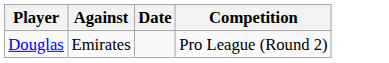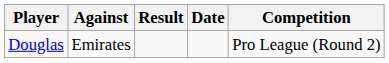+ column: Result
